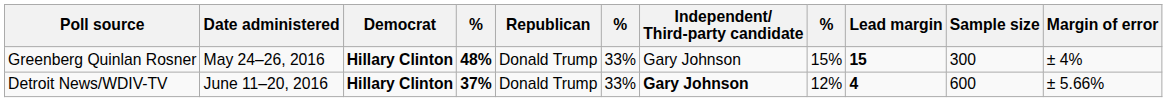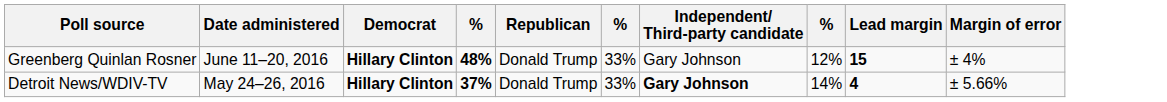- column: Sample size | 300 | 600
Greenberg Quinlan Rosner | Date administered: May 24–26, 2016 -> June 11–20, 2016
Greenberg Quinlan Rosner | column 8: 15% -> 12%
Detroit News/WDIV-TV | Date administered: June 11–20, 2016 -> May 24–26, 2016
Detroit News/WDIV-TV | column 8: 12% -> 14%
